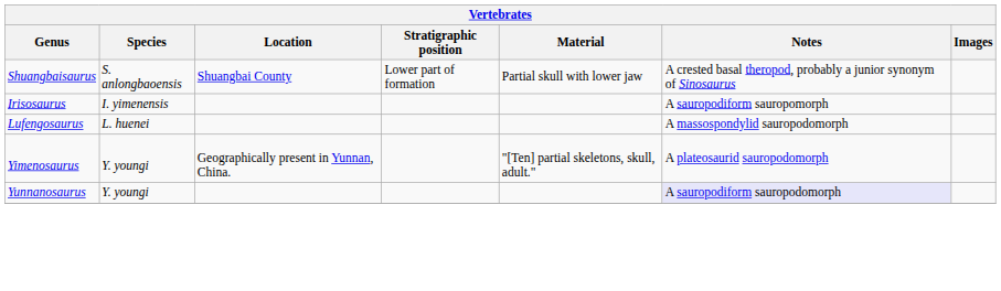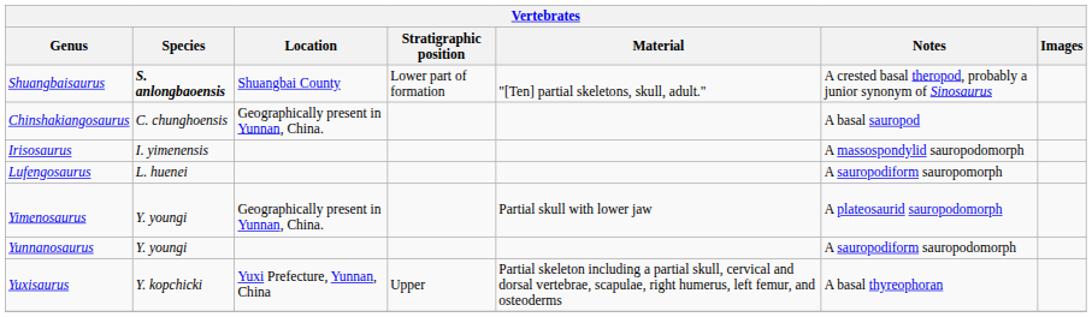Shuangbaisaurus | Species: normal -> bold
Shuangbaisaurus | Material: Partial skull with lower jaw -> "[Ten] partial skeletons, skull, adult."
+ row: Chinshakiangosaurus | C. chunghoensis | Geographically present in Yunnan, China. | A basal sauropod
Irisosaurus | Notes: A sauropodiform sauropomorph -> A massospondylid sauropodomorph
Lufengosaurus | Notes: A massospondylid sauropodomorph -> A sauropodiform sauropomorph
Yimenosaurus | Material: "[Ten] partial skeletons, skull, adult." -> Partial skull with lower jaw
Yunnanosaurus | Notes: lavender background -> no background
+ row: Yuxisaurus | Y. kopchicki | Yuxi Prefecture, Yunnan, China | Upper | Partial skeleton including a partial skull, cervical and dorsal vertebrae, scapulae, right humerus, left femur, and osteoderms | A basal thyreophoran
